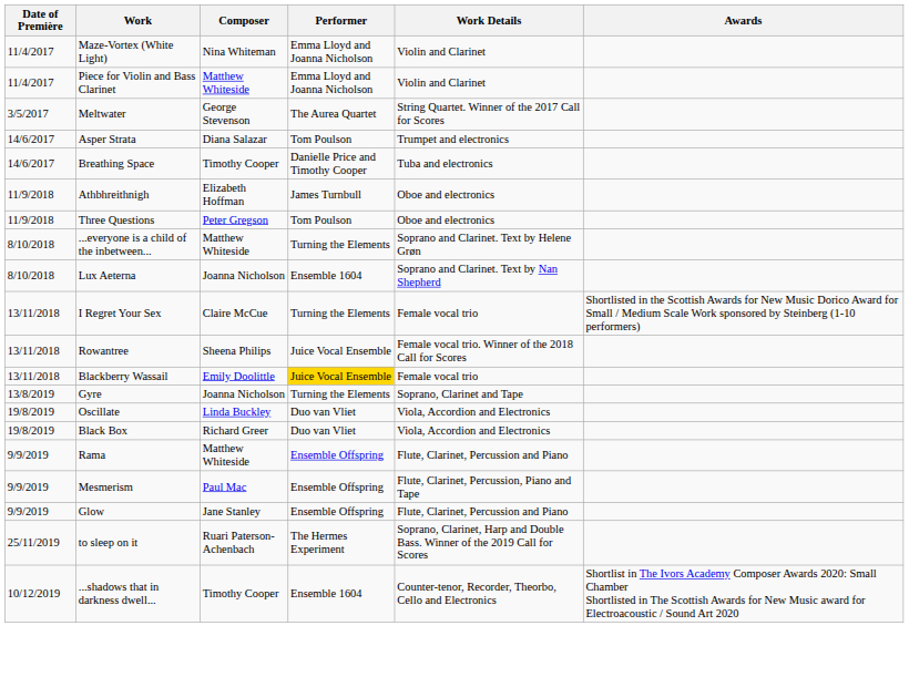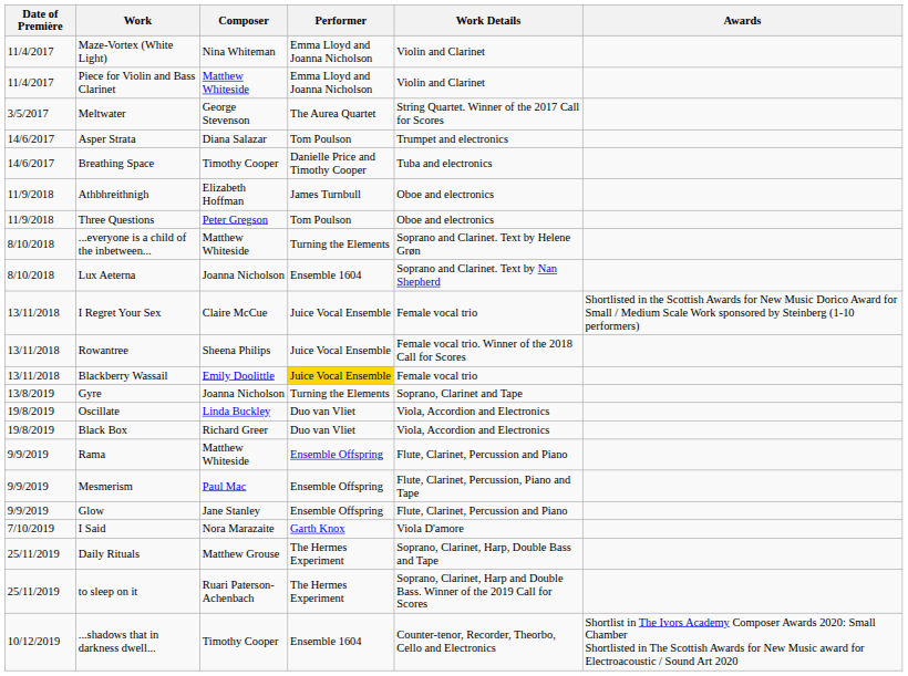I Regret Your Sex | Performer: Turning the Elements -> Juice Vocal Ensemble
+ row: 7/10/2019 | I Said | Nora Marazaite | Garth Knox | Viola D'amore
+ row: 25/11/2019 | Daily Rituals | Matthew Grouse | The Hermes Experiment | Soprano, Clarinet, Harp, Double Bass and Tape
